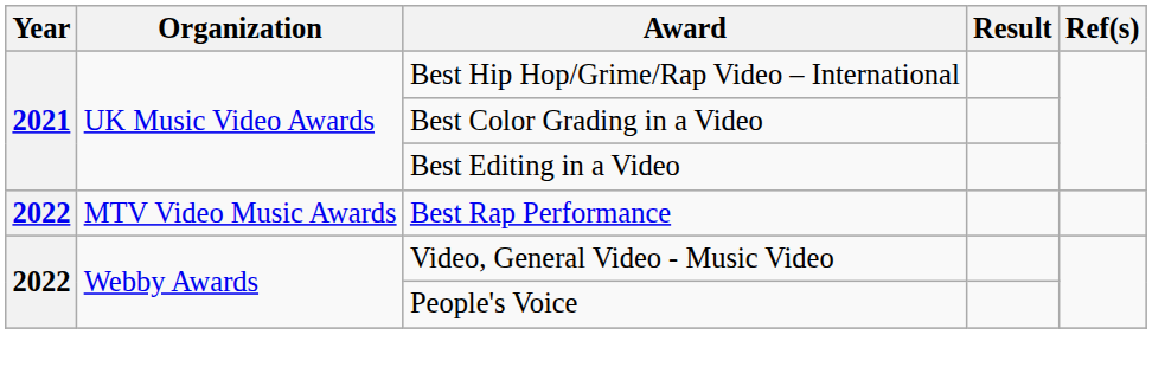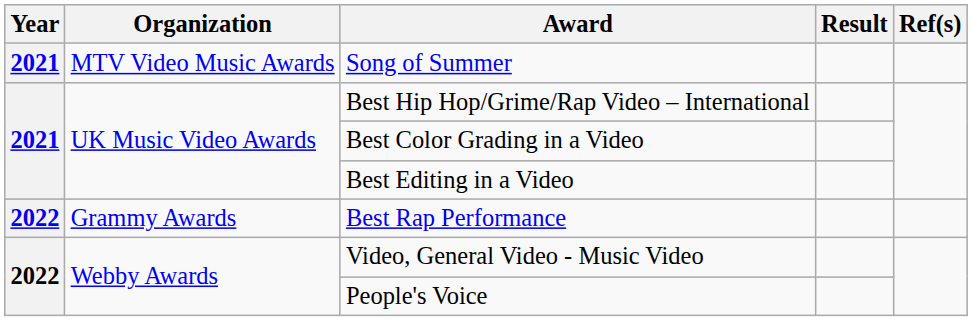+ row: 2021 | MTV Video Music Awards | Song of Summer
Best Rap Performance | Organization: MTV Video Music Awards -> Grammy Awards
